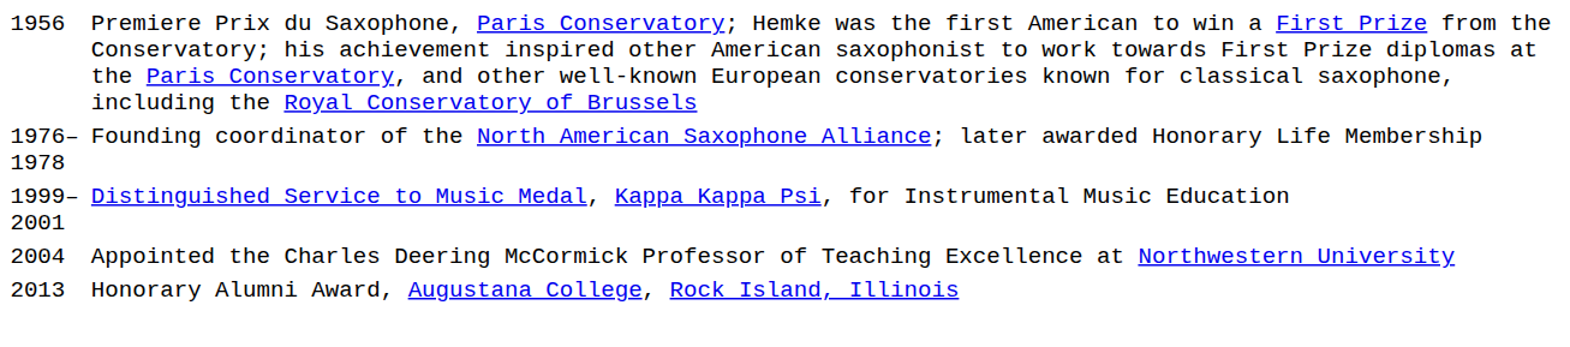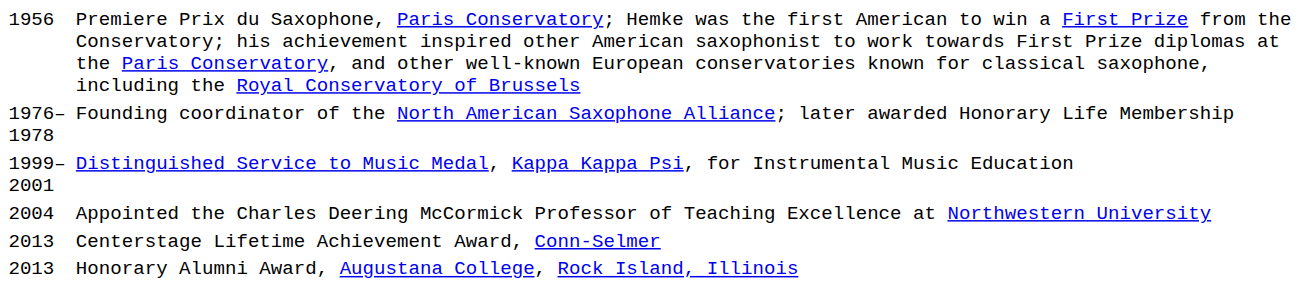+ row: 2013 | Centerstage Lifetime Achievement Award, Conn-Selmer
